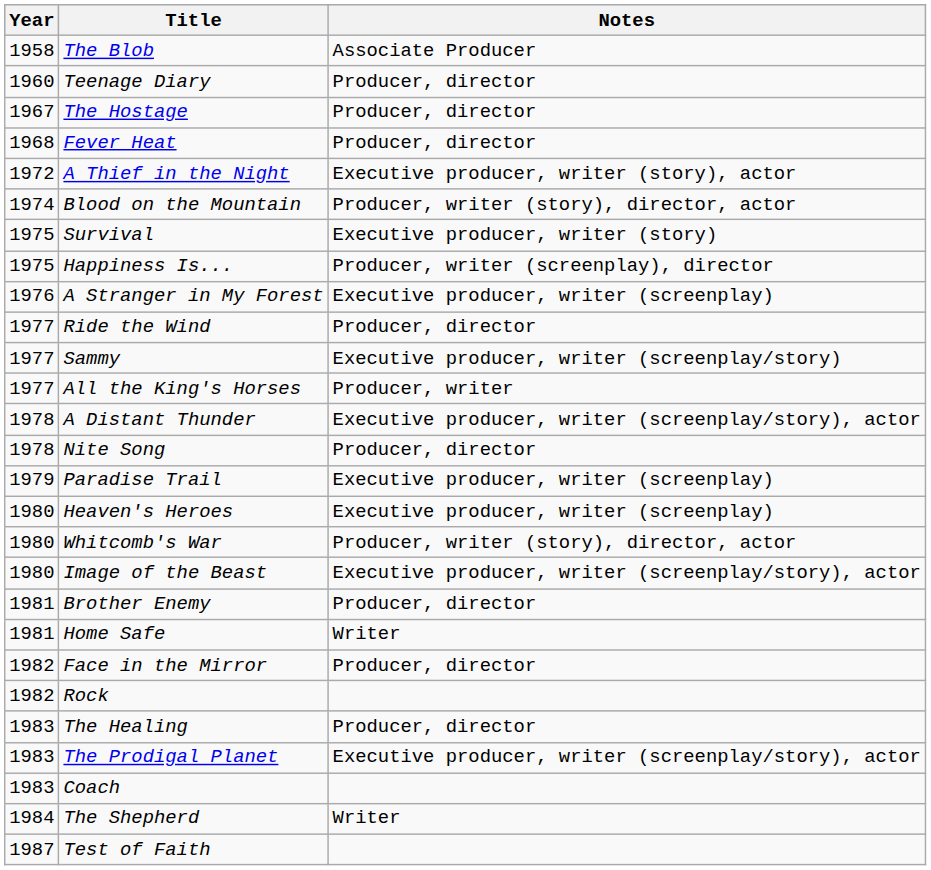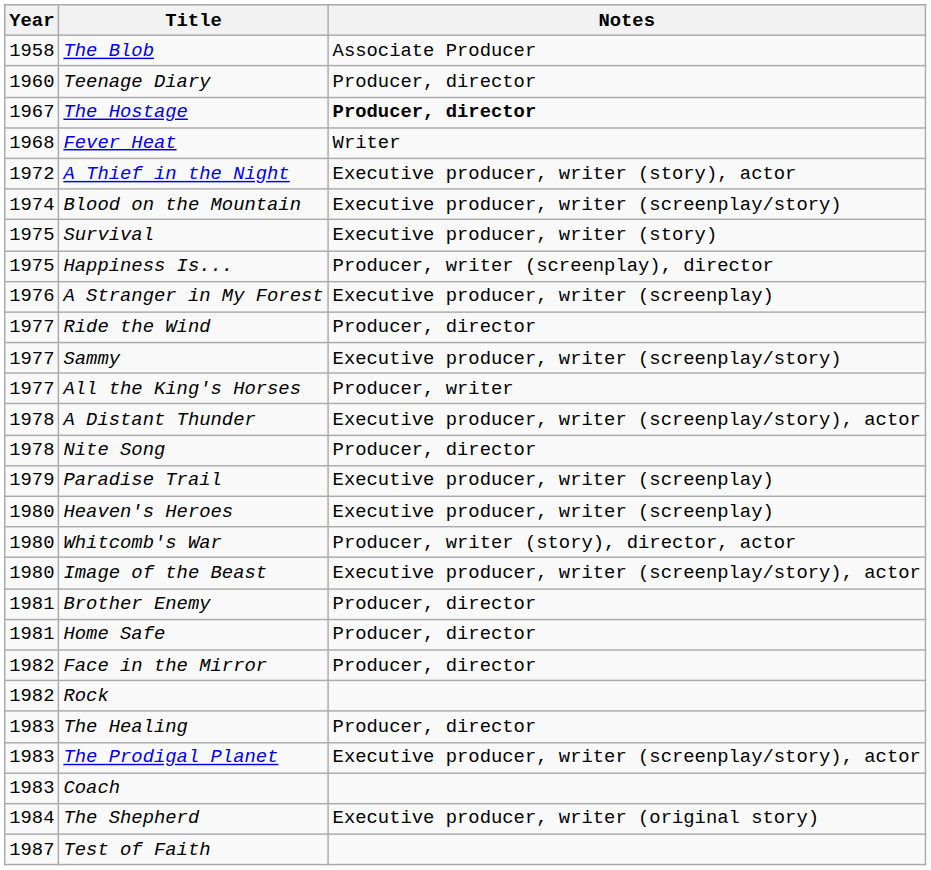The Hostage | Notes: normal -> bold
Fever Heat | Notes: Producer, director -> Writer
Blood on the Mountain | Notes: Producer, writer (story), director, actor -> Executive producer, writer (screenplay/story)
Home Safe | Notes: Writer -> Producer, director
The Shepherd | Notes: Writer -> Executive producer, writer (original story)
